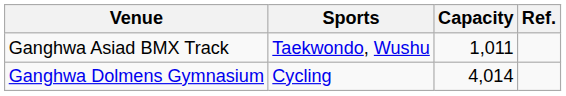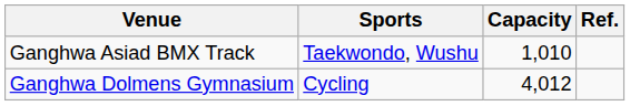Ganghwa Asiad BMX Track | Capacity: 1,011 -> 1,010
Ganghwa Dolmens Gymnasium | Capacity: 4,014 -> 4,012
